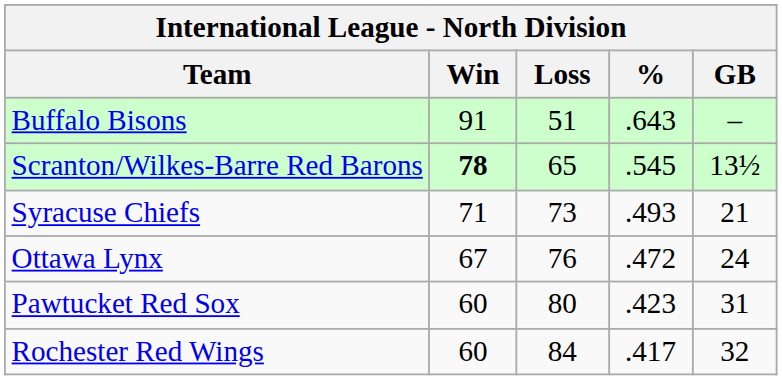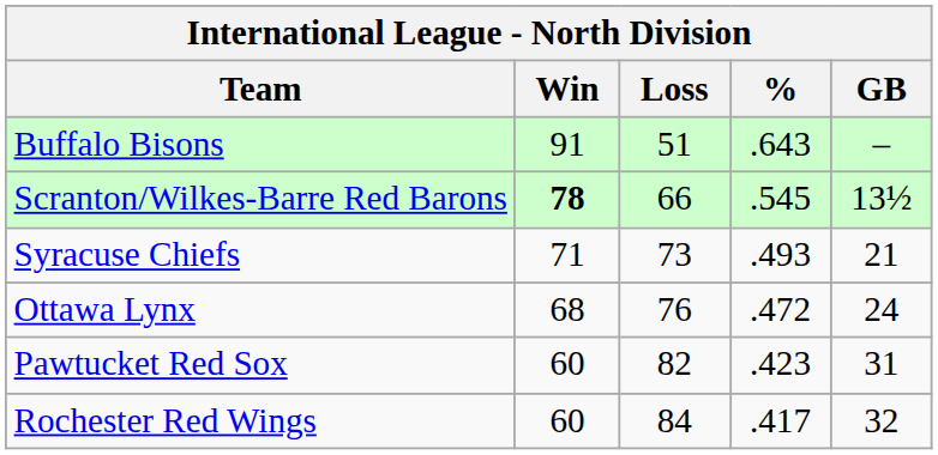Scranton/Wilkes-Barre Red Barons | Loss: 65 -> 66
Ottawa Lynx | Win: 67 -> 68
Pawtucket Red Sox | Loss: 80 -> 82
